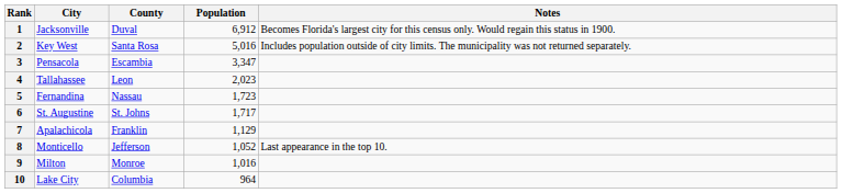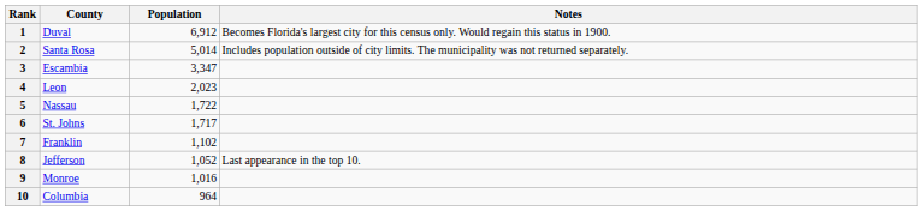- column: City | Jacksonville | Key West | Pensacola | Tallahassee | Fernandina | St. Augustine | Apalachicola | Monticello | Milton | Lake City
2 | Population: 5,016 -> 5,014
5 | Population: 1,723 -> 1,722
7 | Population: 1,129 -> 1,102
